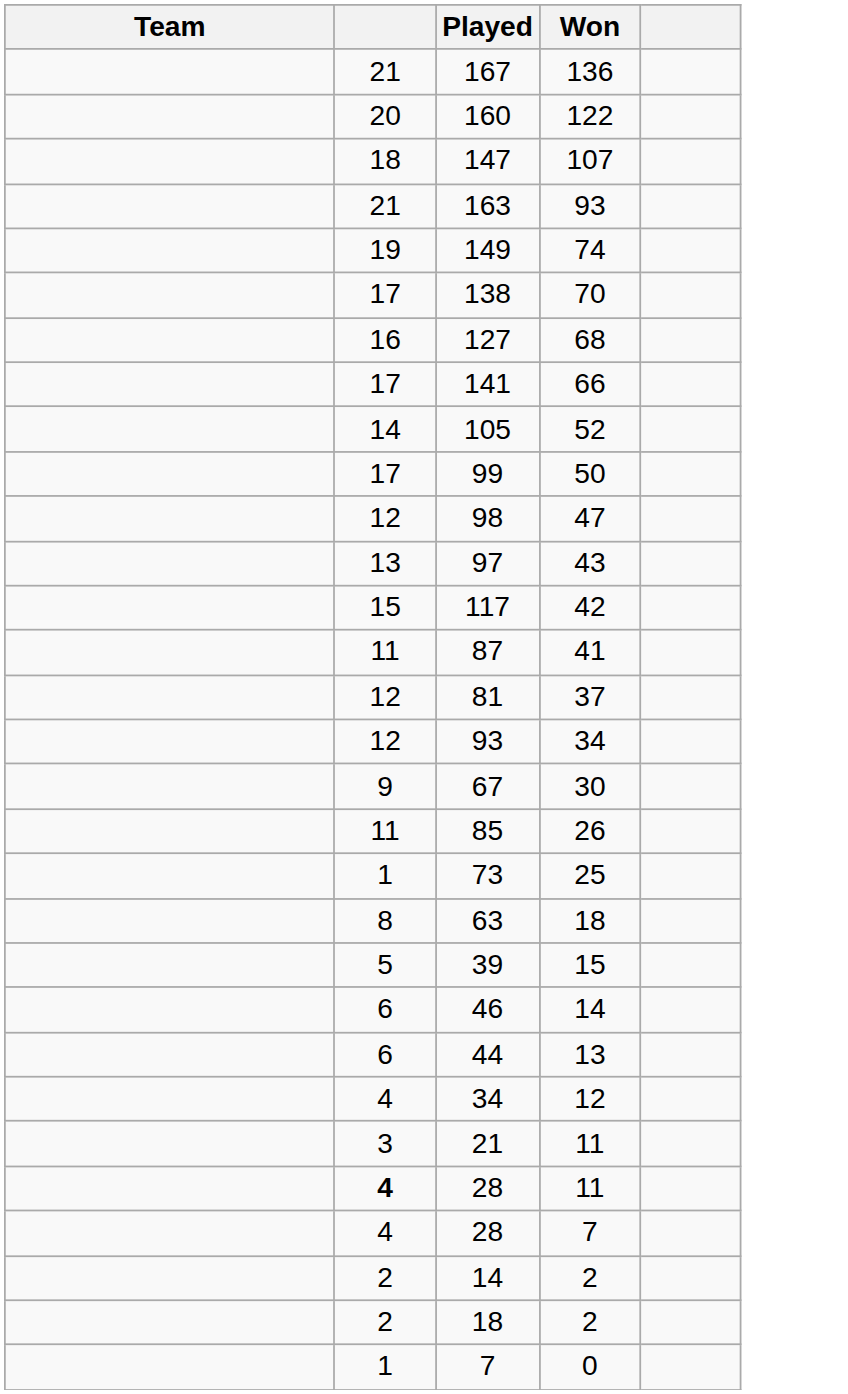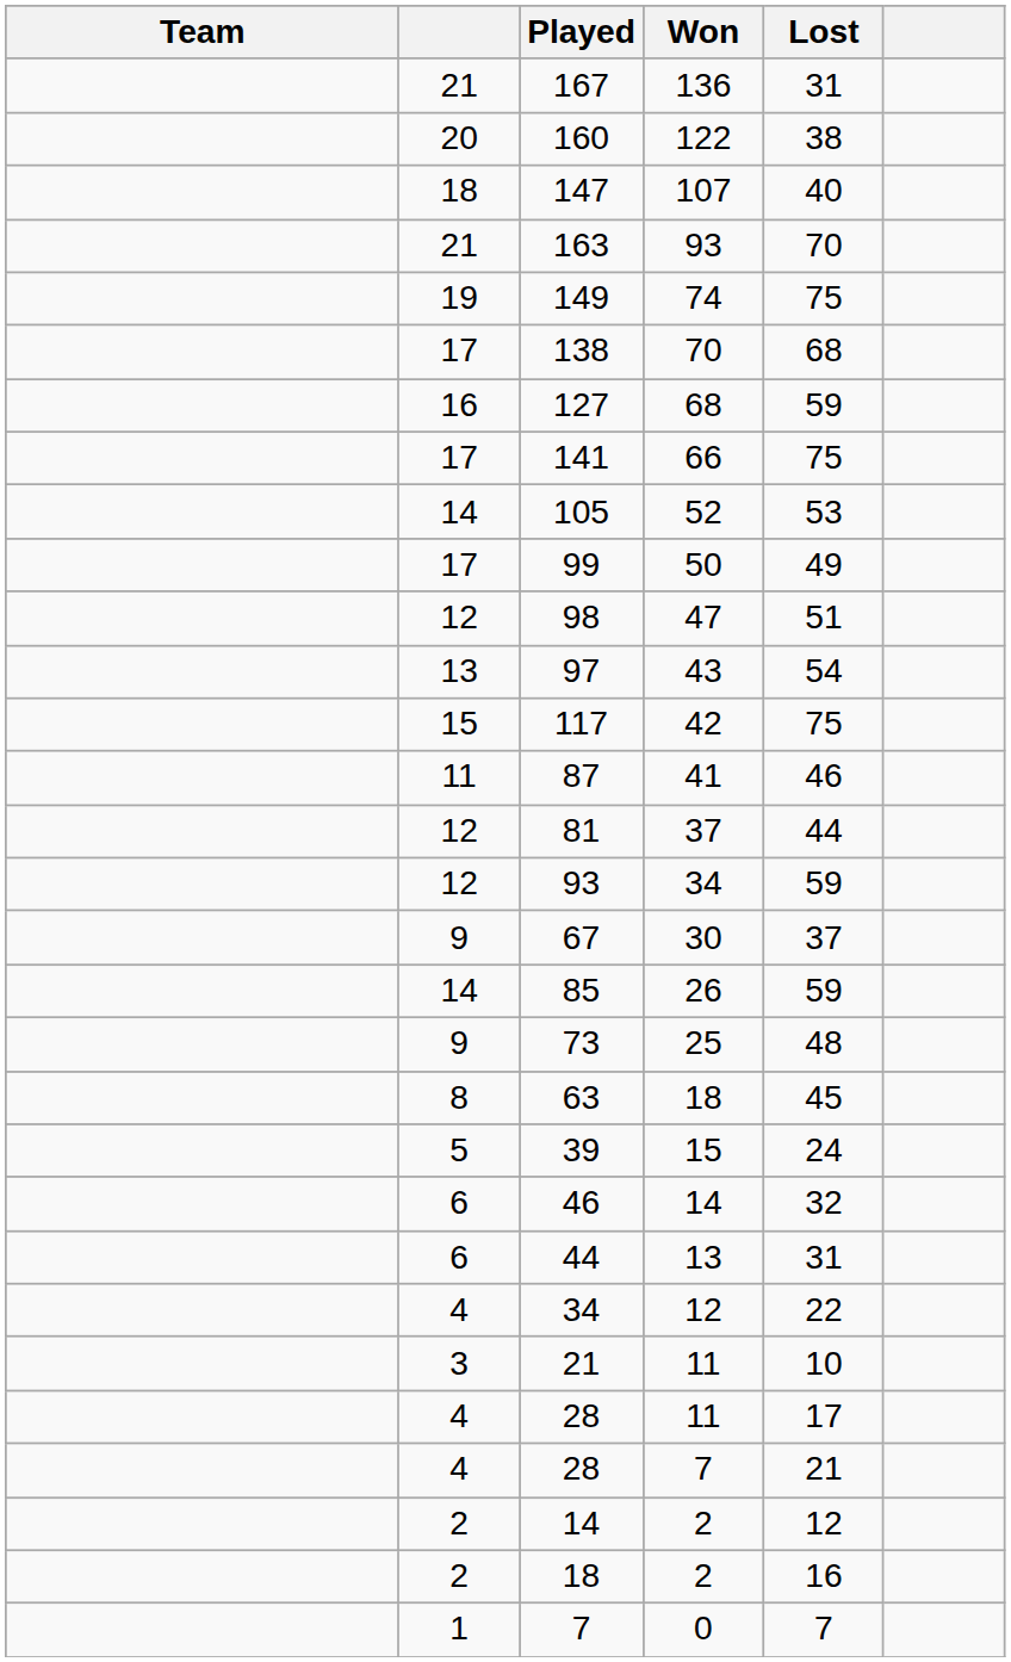+ column: Lost | 31 | 38 | 40 | 70 | 75 | 68 | 59 | 75 | 53 | 49 | 51 | 54 | 75 | 46 | 44 | 59 | 37 | 59 | 48 | 45 | 24 | 32 | 31 | 22 | 10 | 17 | 21 | 12 | 16 | 7
85 | column 2: 11 -> 14
73 | column 2: 1 -> 9
28 / 11 | column 2: bold -> normal
